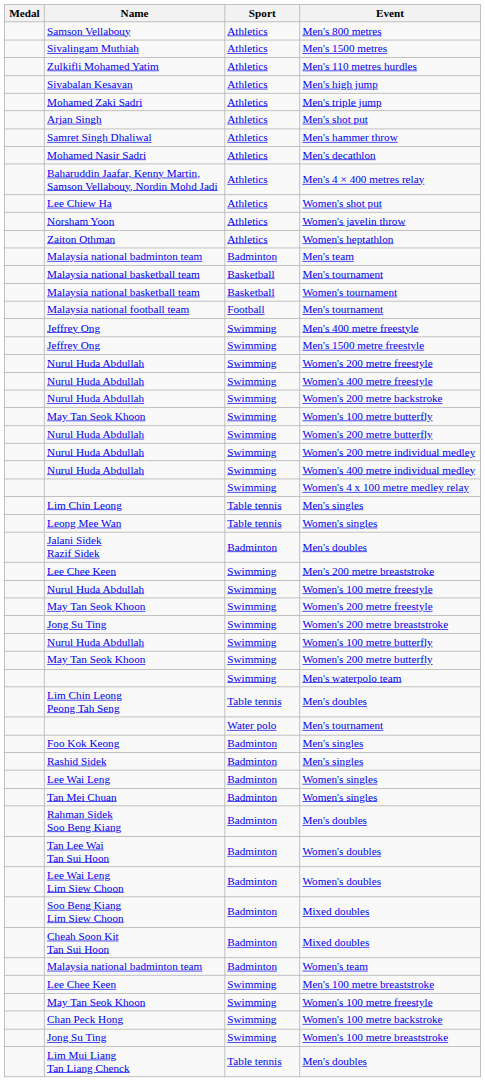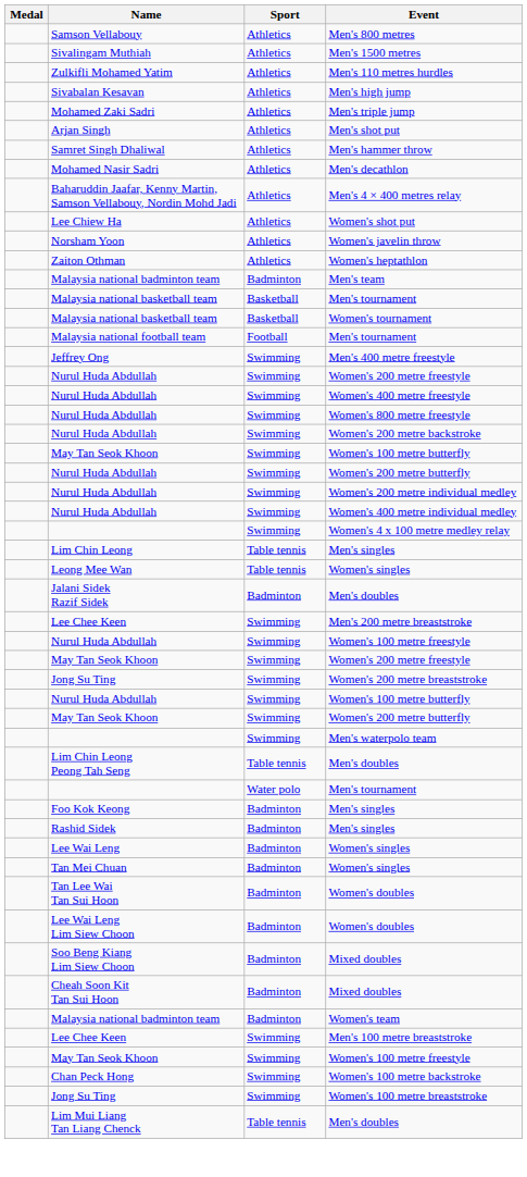- row: Jeffrey Ong | Swimming | Men's 1500 metre freestyle
+ row: Nurul Huda Abdullah | Swimming | Women's 800 metre freestyle
- row: Rahman Sidek Soo Beng Kiang | Badminton | Men's doubles
